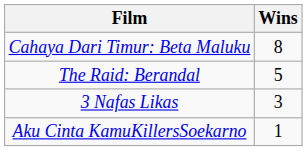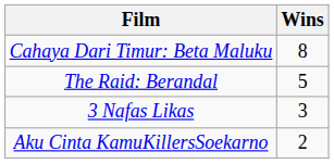Aku Cinta KamuKillersSoekarno | Wins: 1 -> 2
